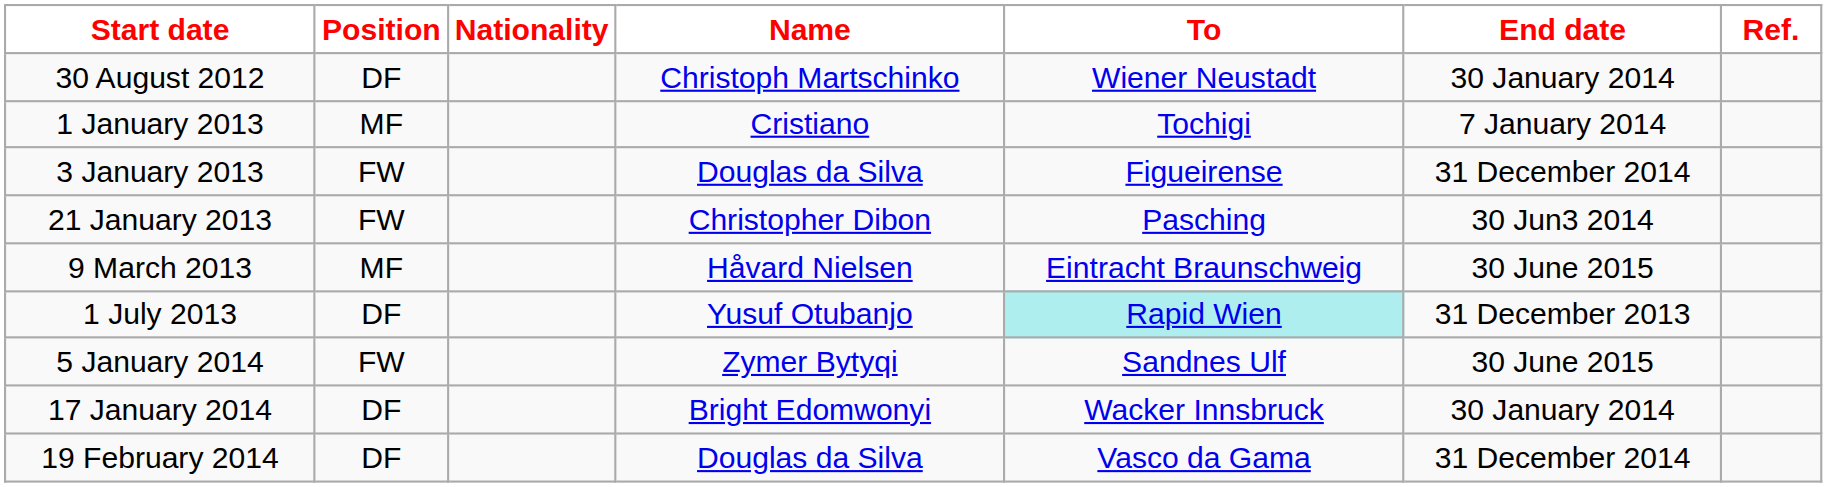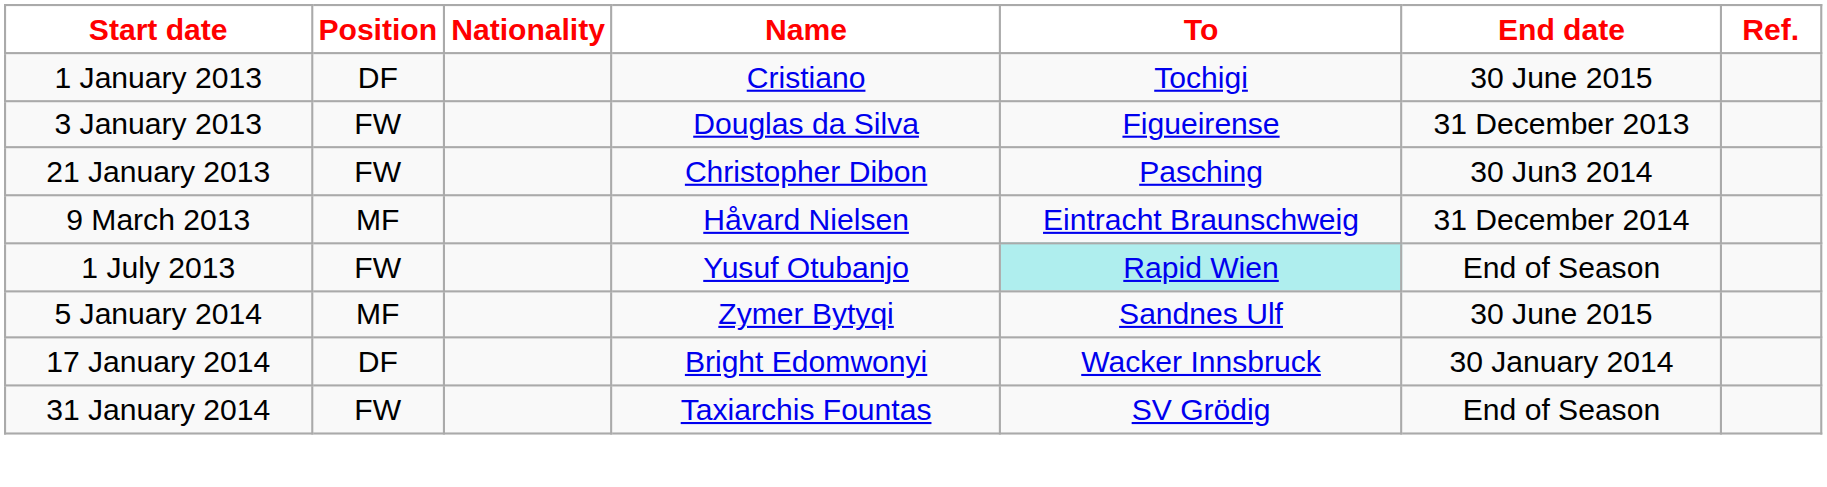- row: 30 August 2012 | DF | Christoph Martschinko | Wiener Neustadt | 30 January 2014
1 January 2013 | Position: MF -> DF
1 January 2013 | End date: 7 January 2014 -> 30 June 2015
3 January 2013 | End date: 31 December 2014 -> 31 December 2013
9 March 2013 | End date: 30 June 2015 -> 31 December 2014
1 July 2013 | Position: DF -> FW
1 July 2013 | End date: 31 December 2013 -> End of Season
5 January 2014 | Position: FW -> MF
+ row: 31 January 2014 | FW | Taxiarchis Fountas | SV Grödig | End of Season
- row: 19 February 2014 | DF | Douglas da Silva | Vasco da Gama | 31 December 2014
